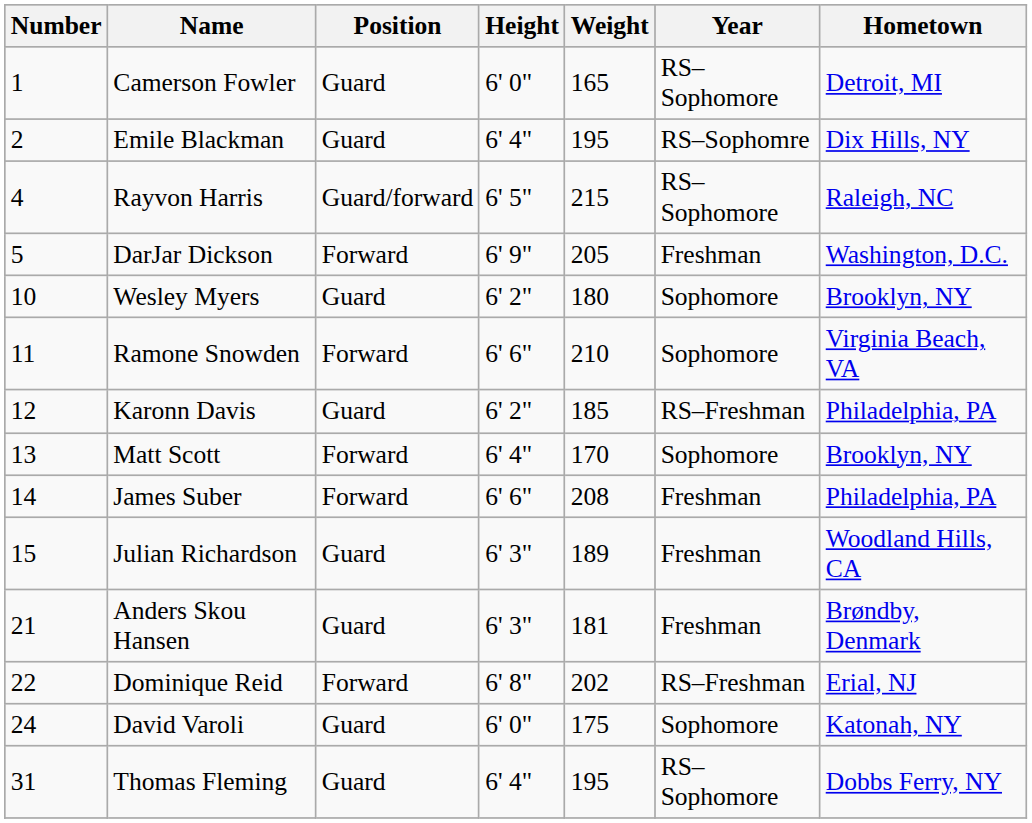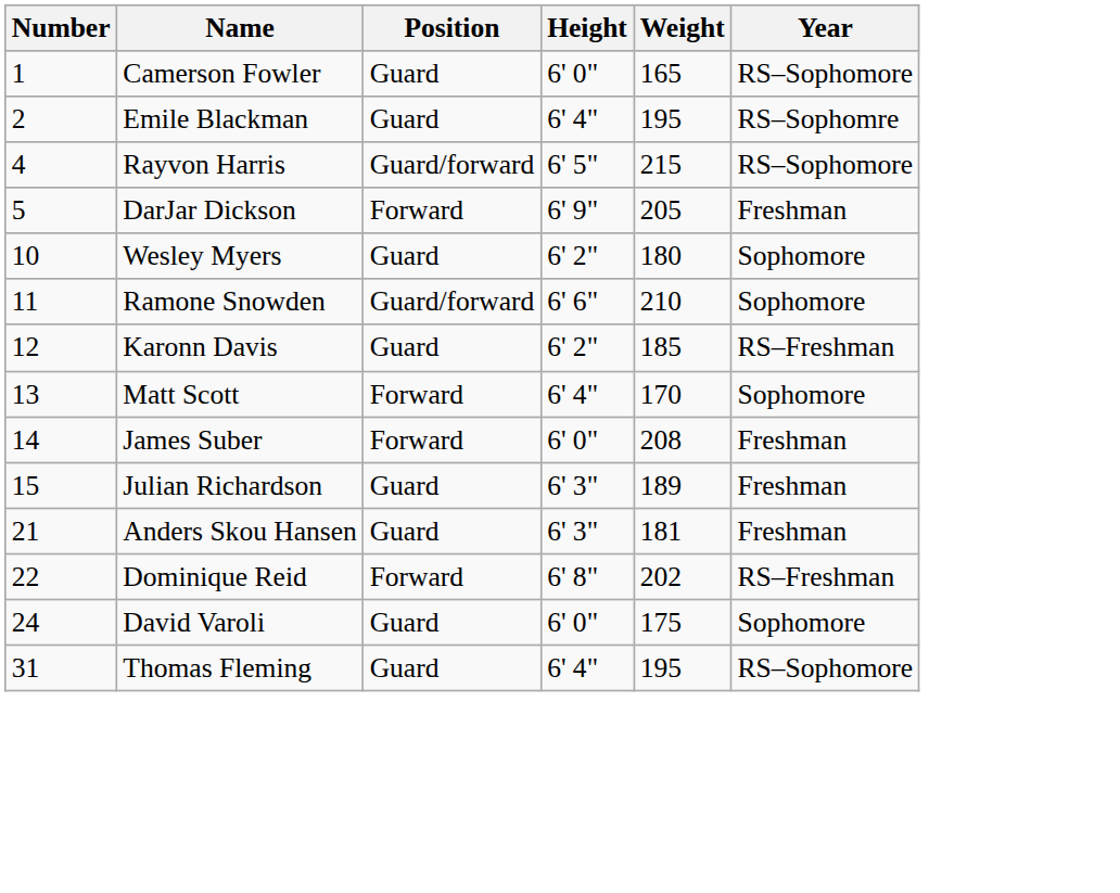- column: Hometown | Detroit, MI | Dix Hills, NY | Raleigh, NC | Washington, D.C. | Brooklyn, NY | Virginia Beach, VA | Philadelphia, PA | Brooklyn, NY | Philadelphia, PA | Woodland Hills, CA | Brøndby, Denmark | Erial, NJ | Katonah, NY | Dobbs Ferry, NY
Ramone Snowden | Position: Forward -> Guard/forward
James Suber | Height: 6' 6" -> 6' 0"
